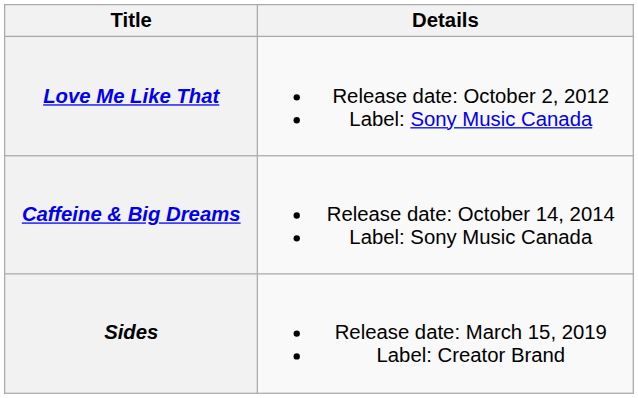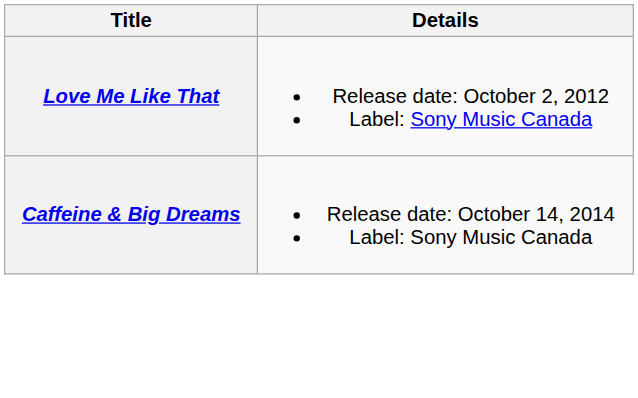- row: Sides | Release date: March 15, 2019 Label: Creator Brand
